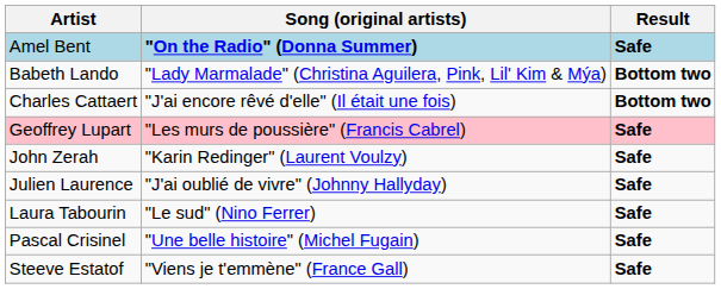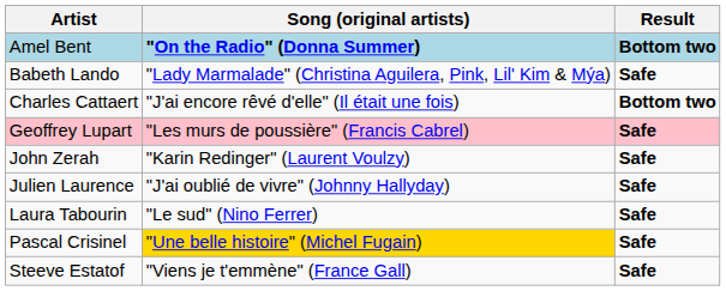Amel Bent | Result: Safe -> Bottom two
Babeth Lando | Result: Bottom two -> Safe
Pascal Crisinel | Song (original artists): no background -> gold background
